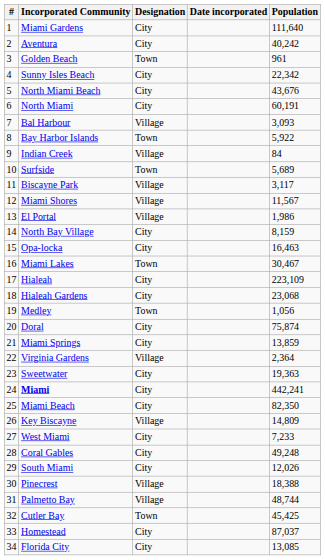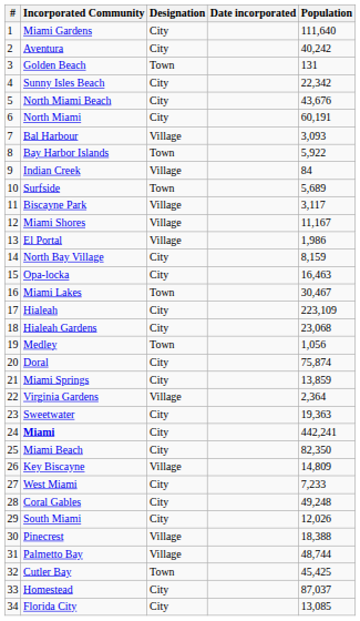Golden Beach | Population: 961 -> 131
Miami Shores | Population: 11,567 -> 11,167
